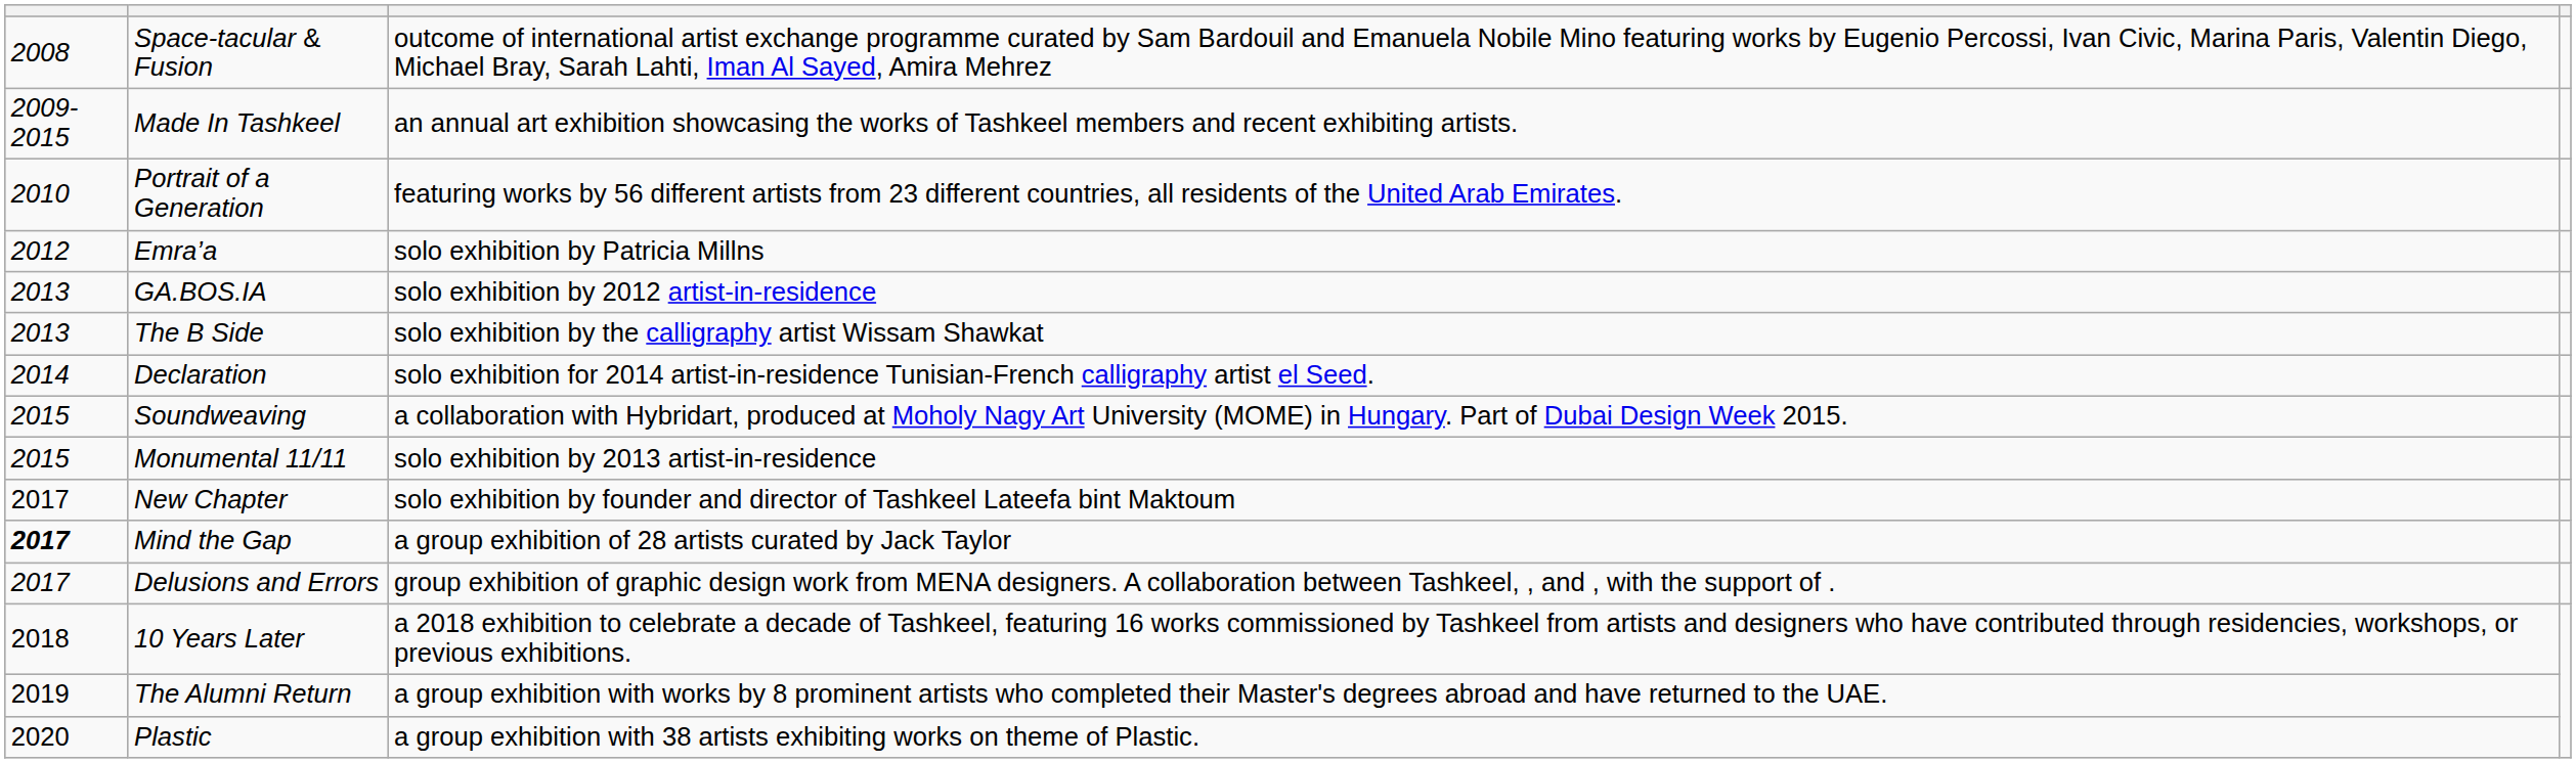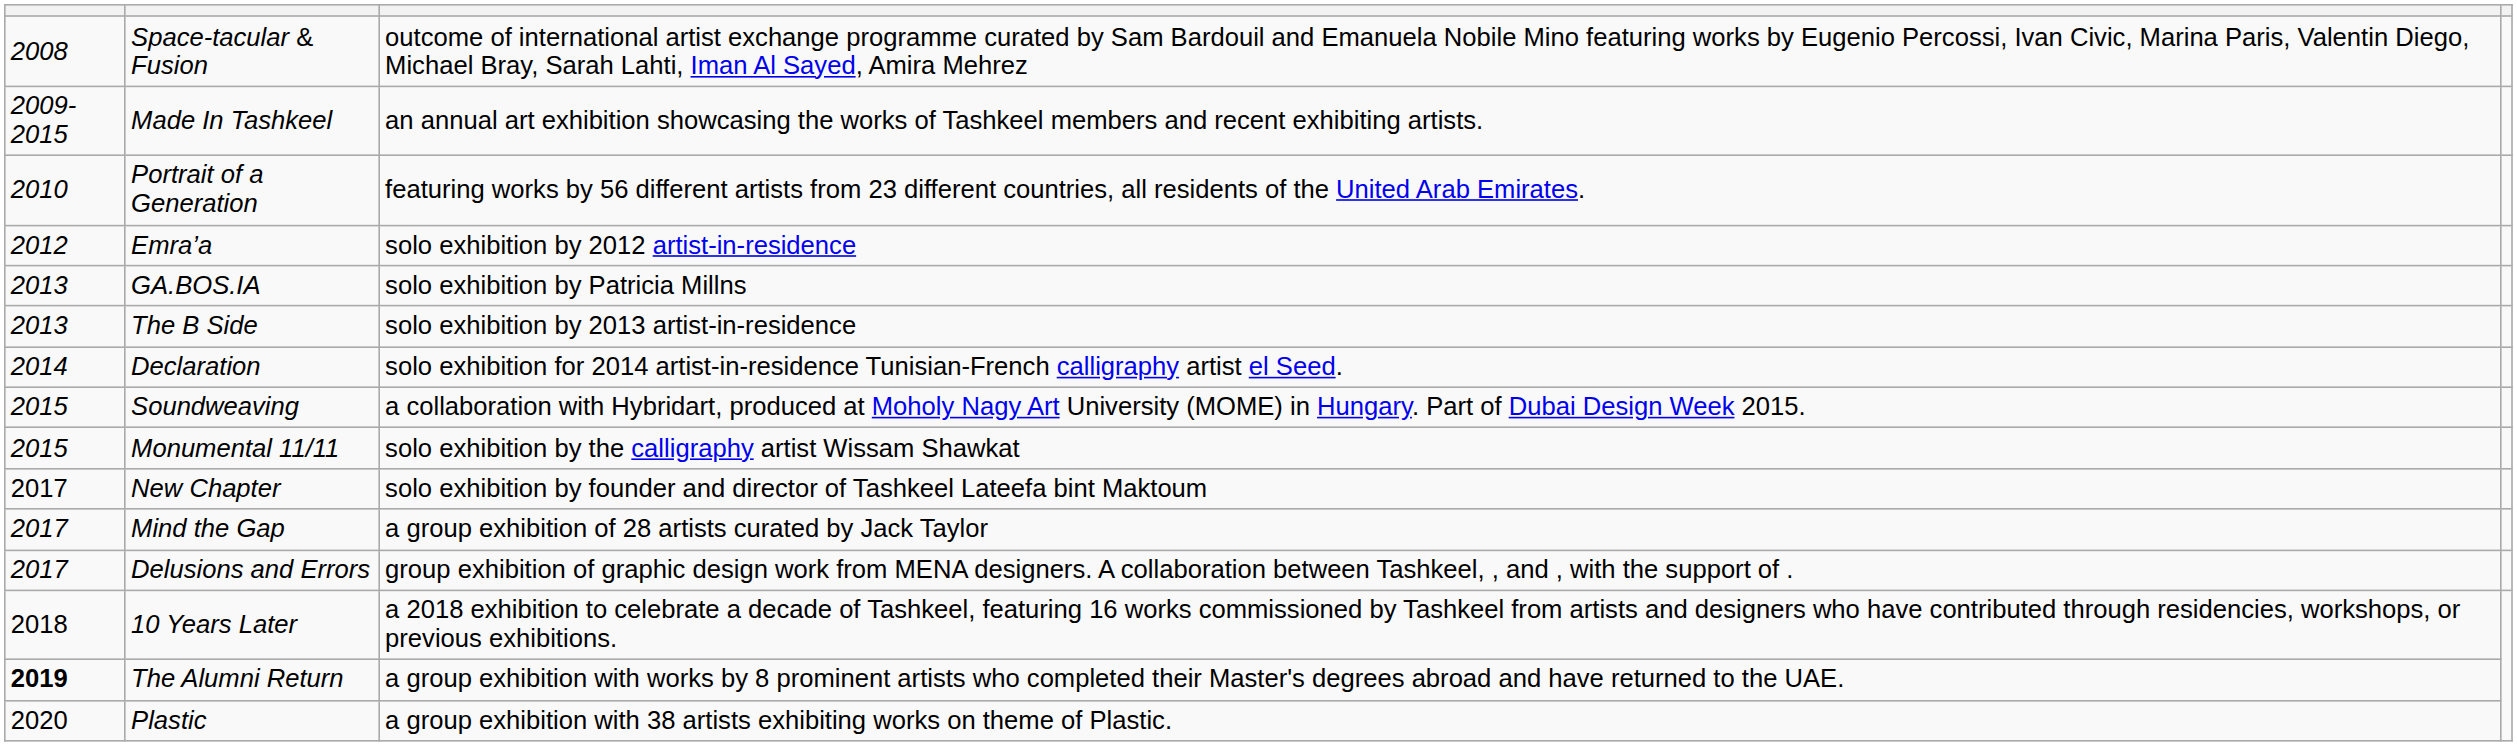Emra’a | column 3: solo exhibition by Patricia Millns -> solo exhibition by 2012 artist-in-residence
GA.BOS.IA | column 3: solo exhibition by 2012 artist-in-residence -> solo exhibition by Patricia Millns
The B Side | column 3: solo exhibition by the calligraphy artist Wissam Shawkat -> solo exhibition by 2013 artist-in-residence
Monumental 11/11 | column 3: solo exhibition by 2013 artist-in-residence -> solo exhibition by the calligraphy artist Wissam Shawkat
Mind the Gap | column 1: bold -> normal
The Alumni Return | column 1: normal -> bold
